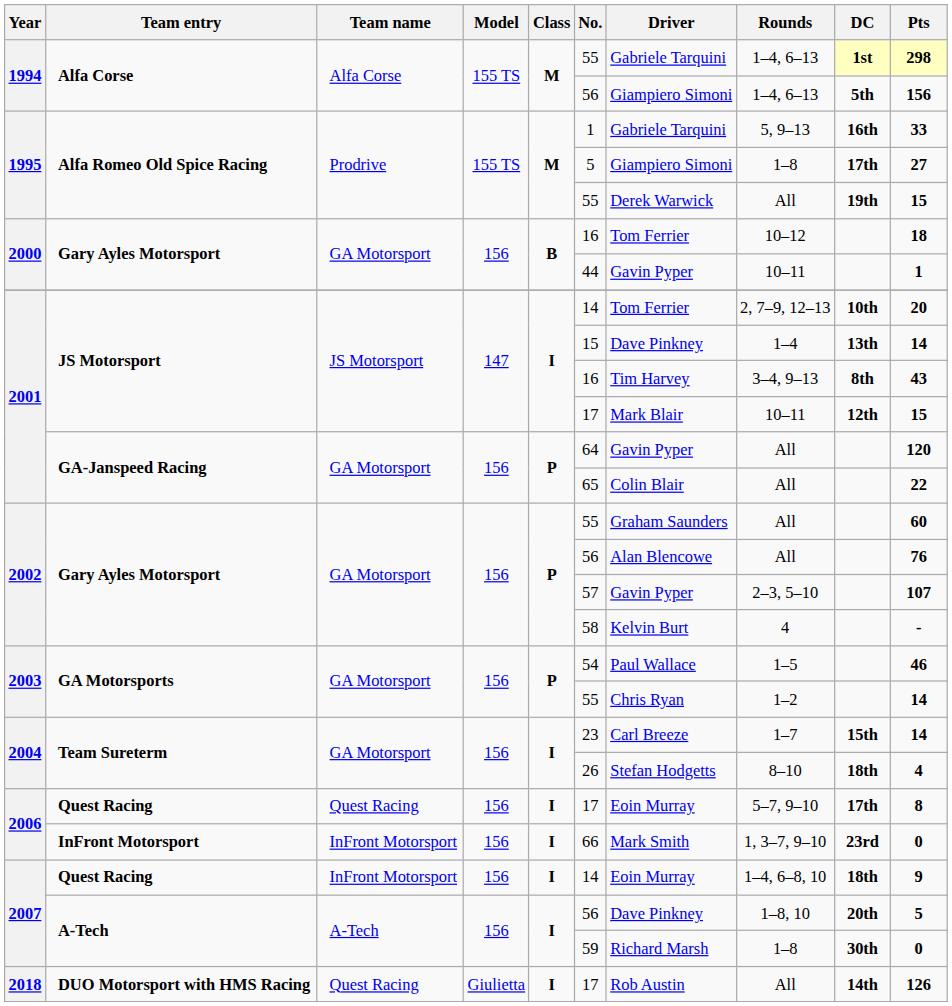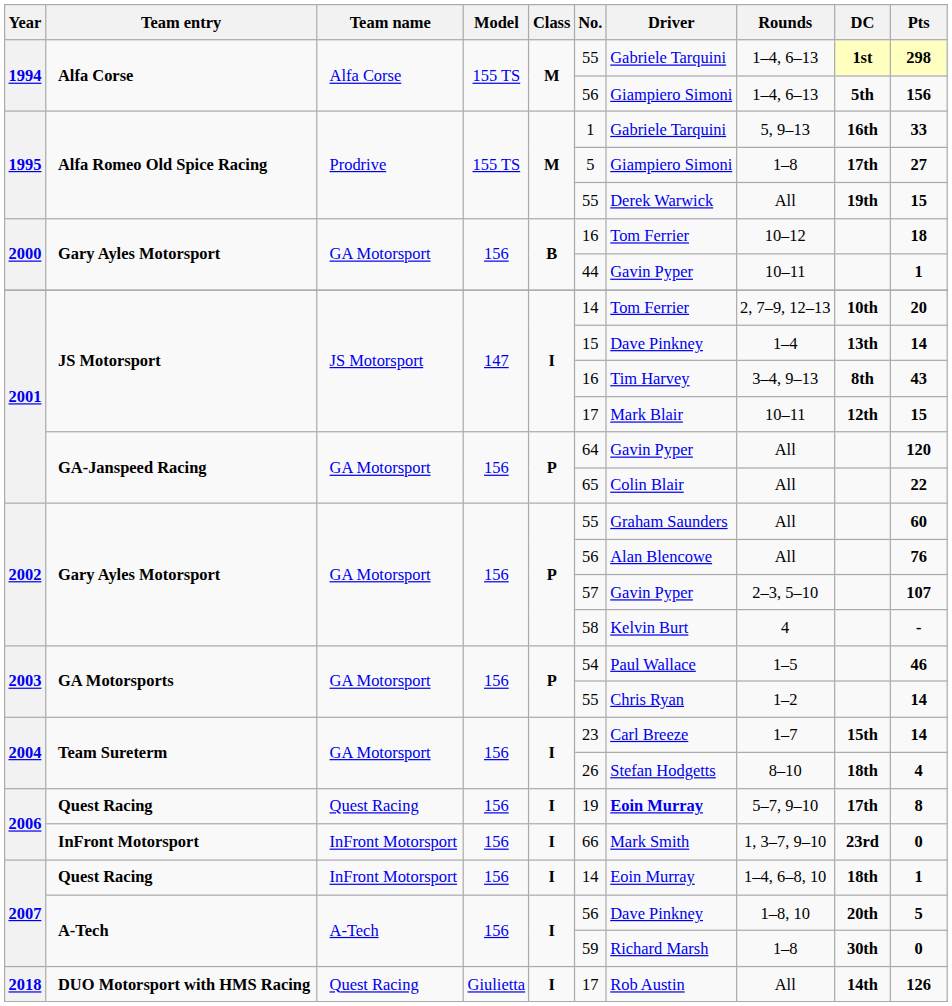2006 / Quest Racing | No.: 17 -> 19
2006 / Quest Racing | Driver: normal -> bold
2007 / Quest Racing | Pts: 9 -> 1
